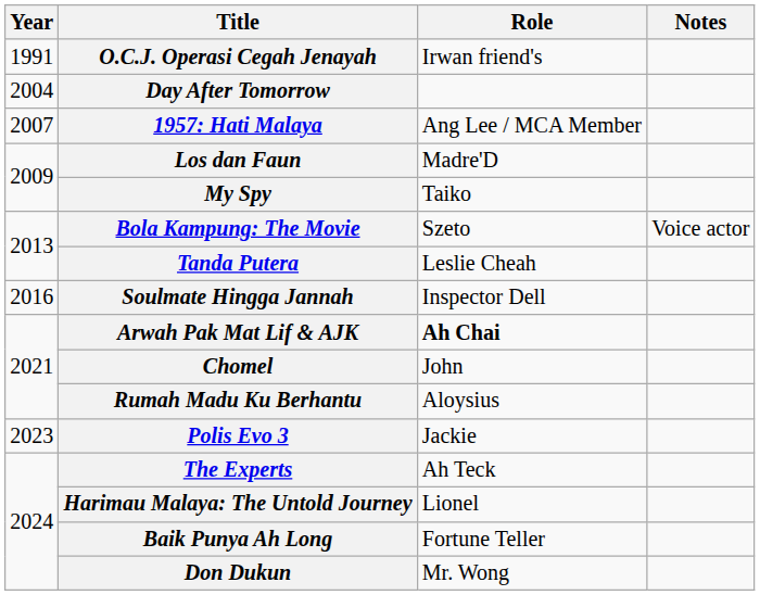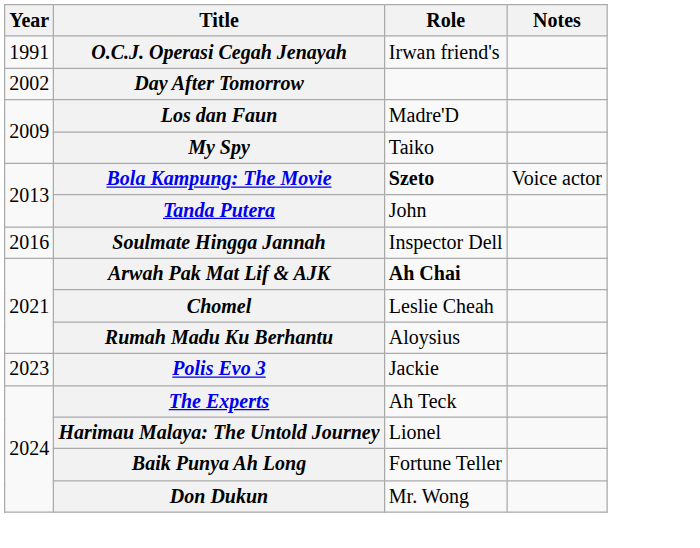Day After Tomorrow | Year: 2004 -> 2002
- row: 2007 | 1957: Hati Malaya | Ang Lee / MCA Member
Bola Kampung: The Movie | Role: normal -> bold
Tanda Putera | Role: Leslie Cheah -> John
Chomel | Role: John -> Leslie Cheah
